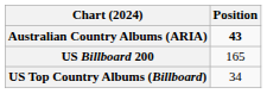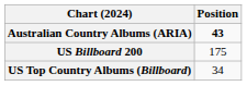US Billboard 200 | Position: 165 -> 175
